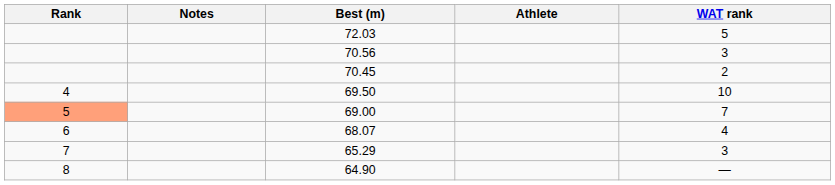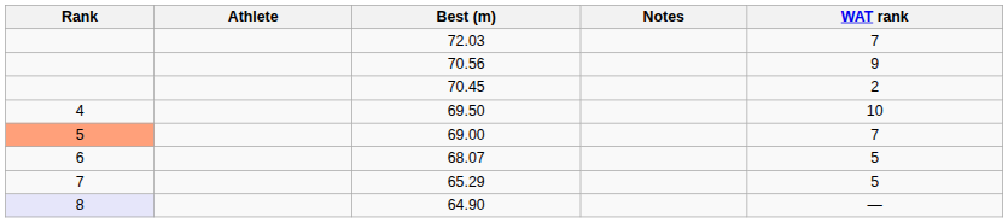columns swapped: Athlete <-> Notes
72.03 | WAT rank: 5 -> 7
70.56 | WAT rank: 3 -> 9
68.07 | WAT rank: 4 -> 5
65.29 | WAT rank: 3 -> 5
64.90 | Rank: no background -> lavender background
